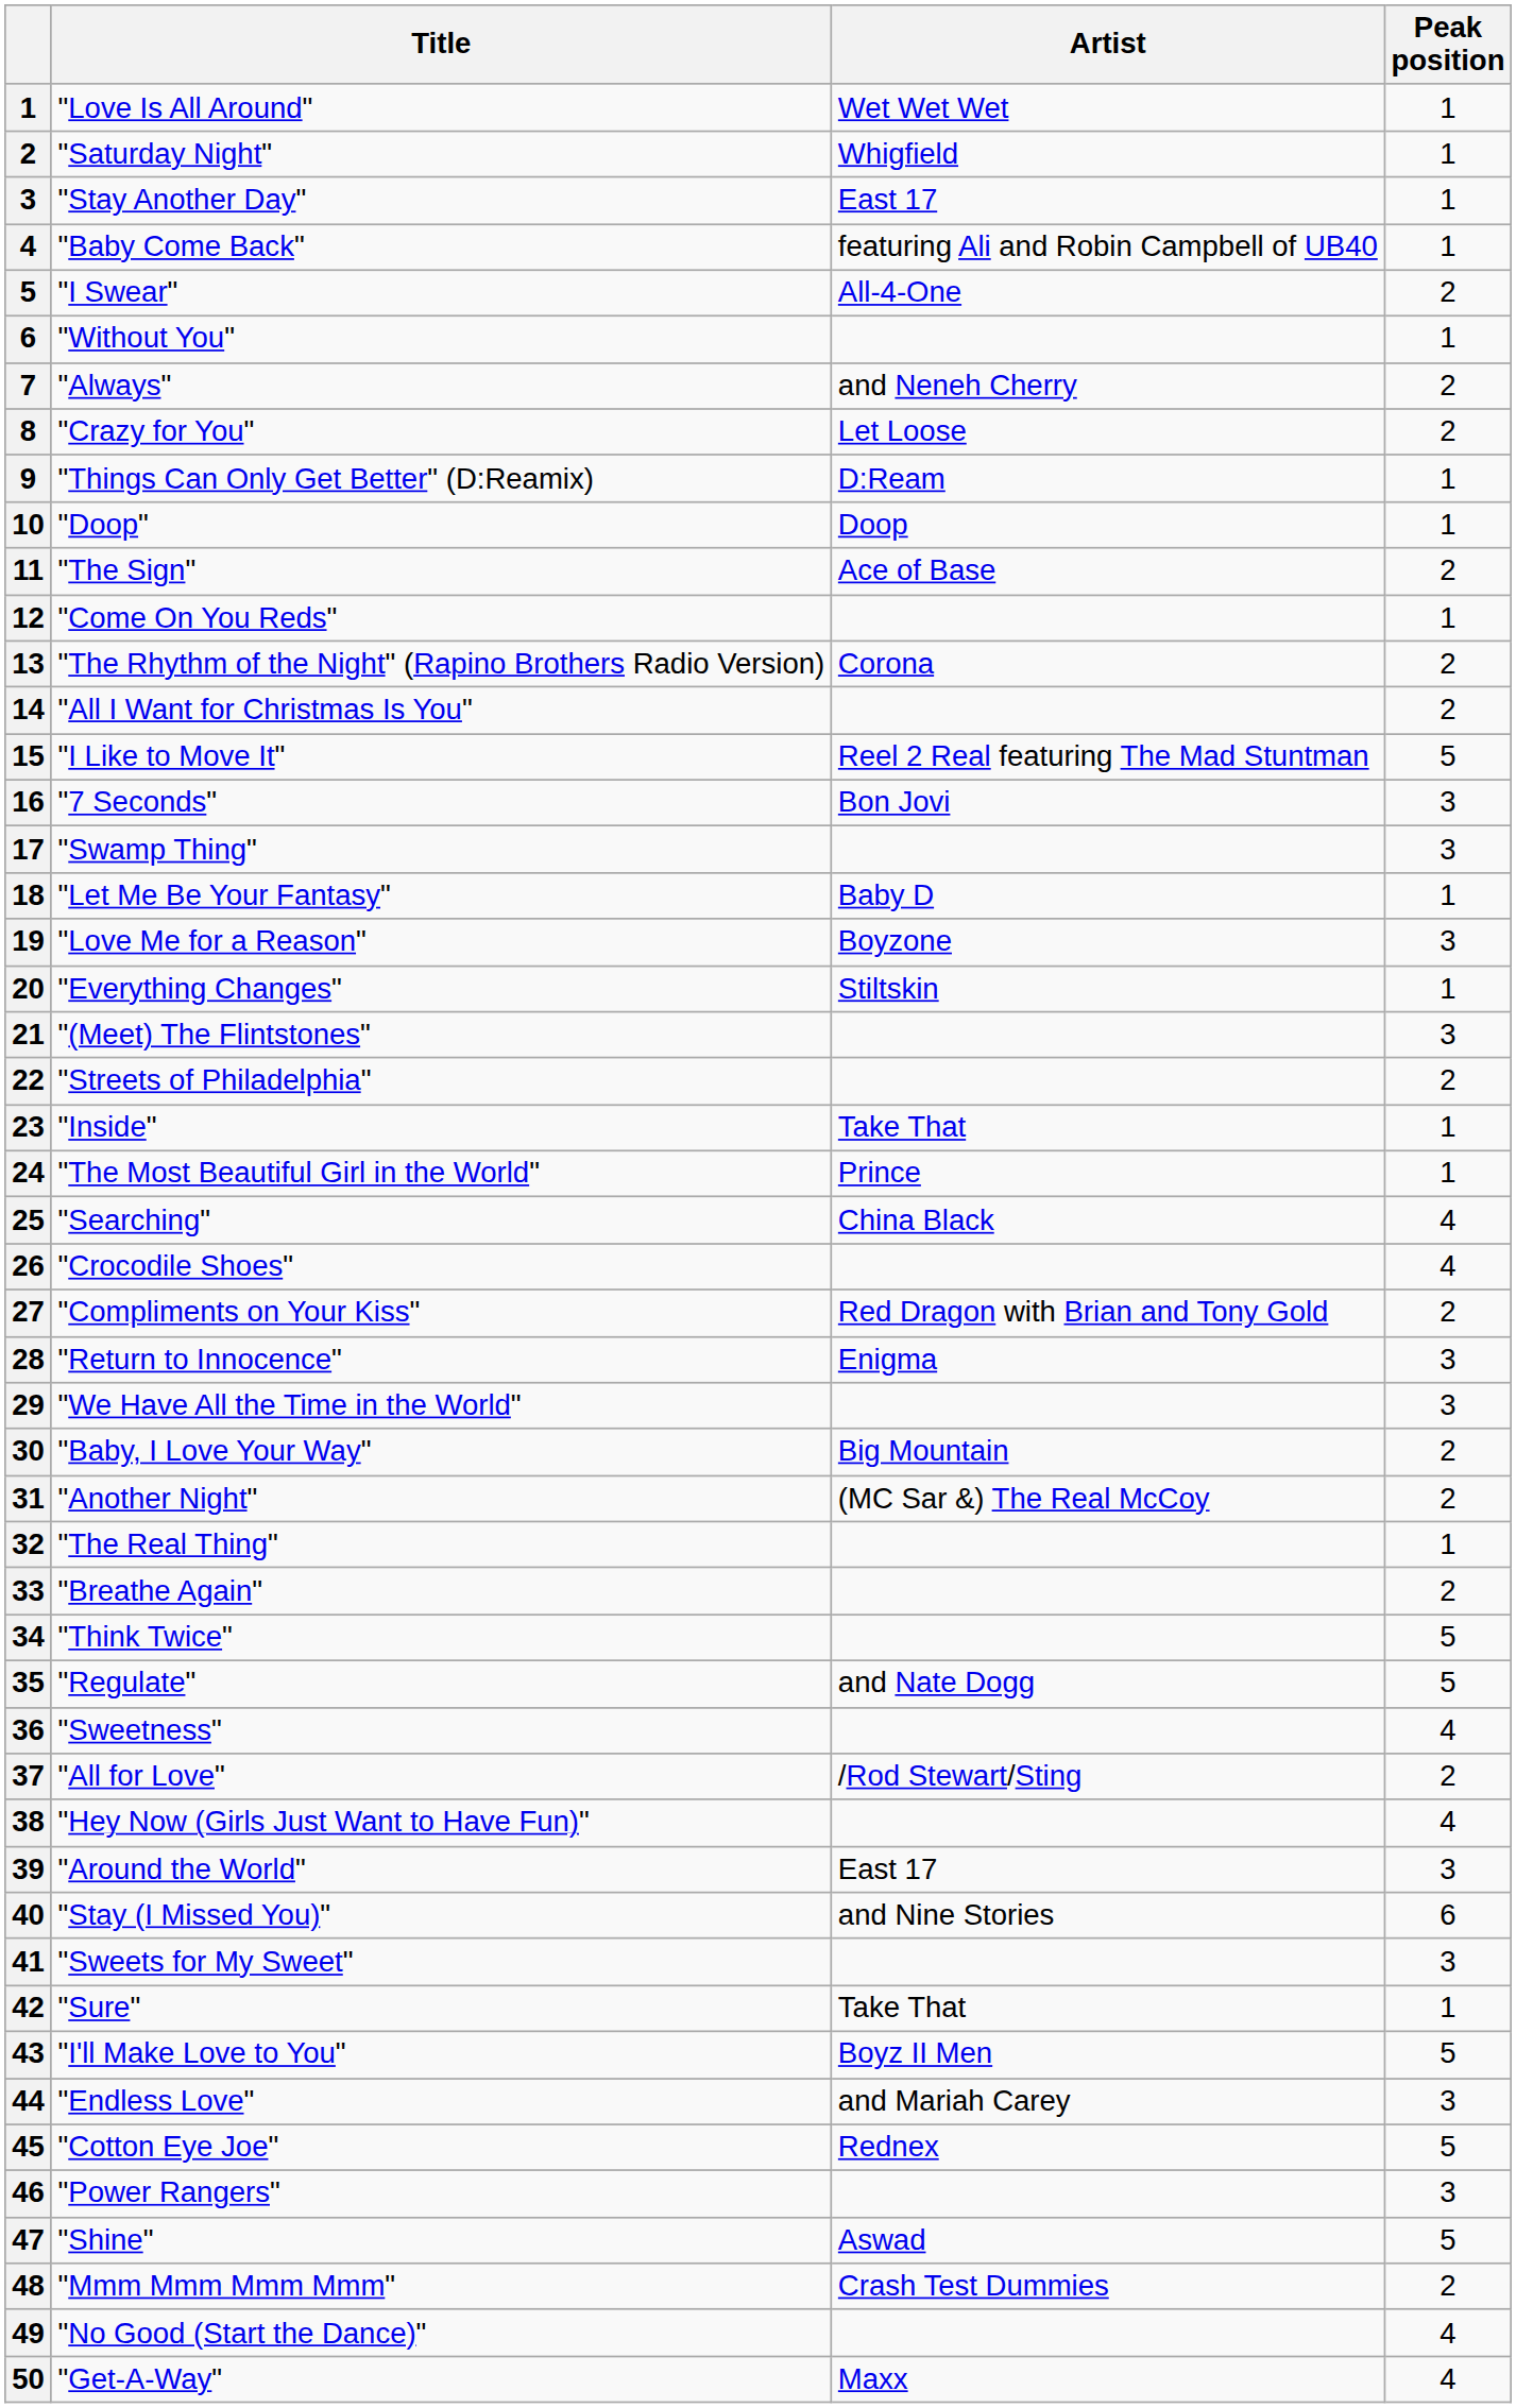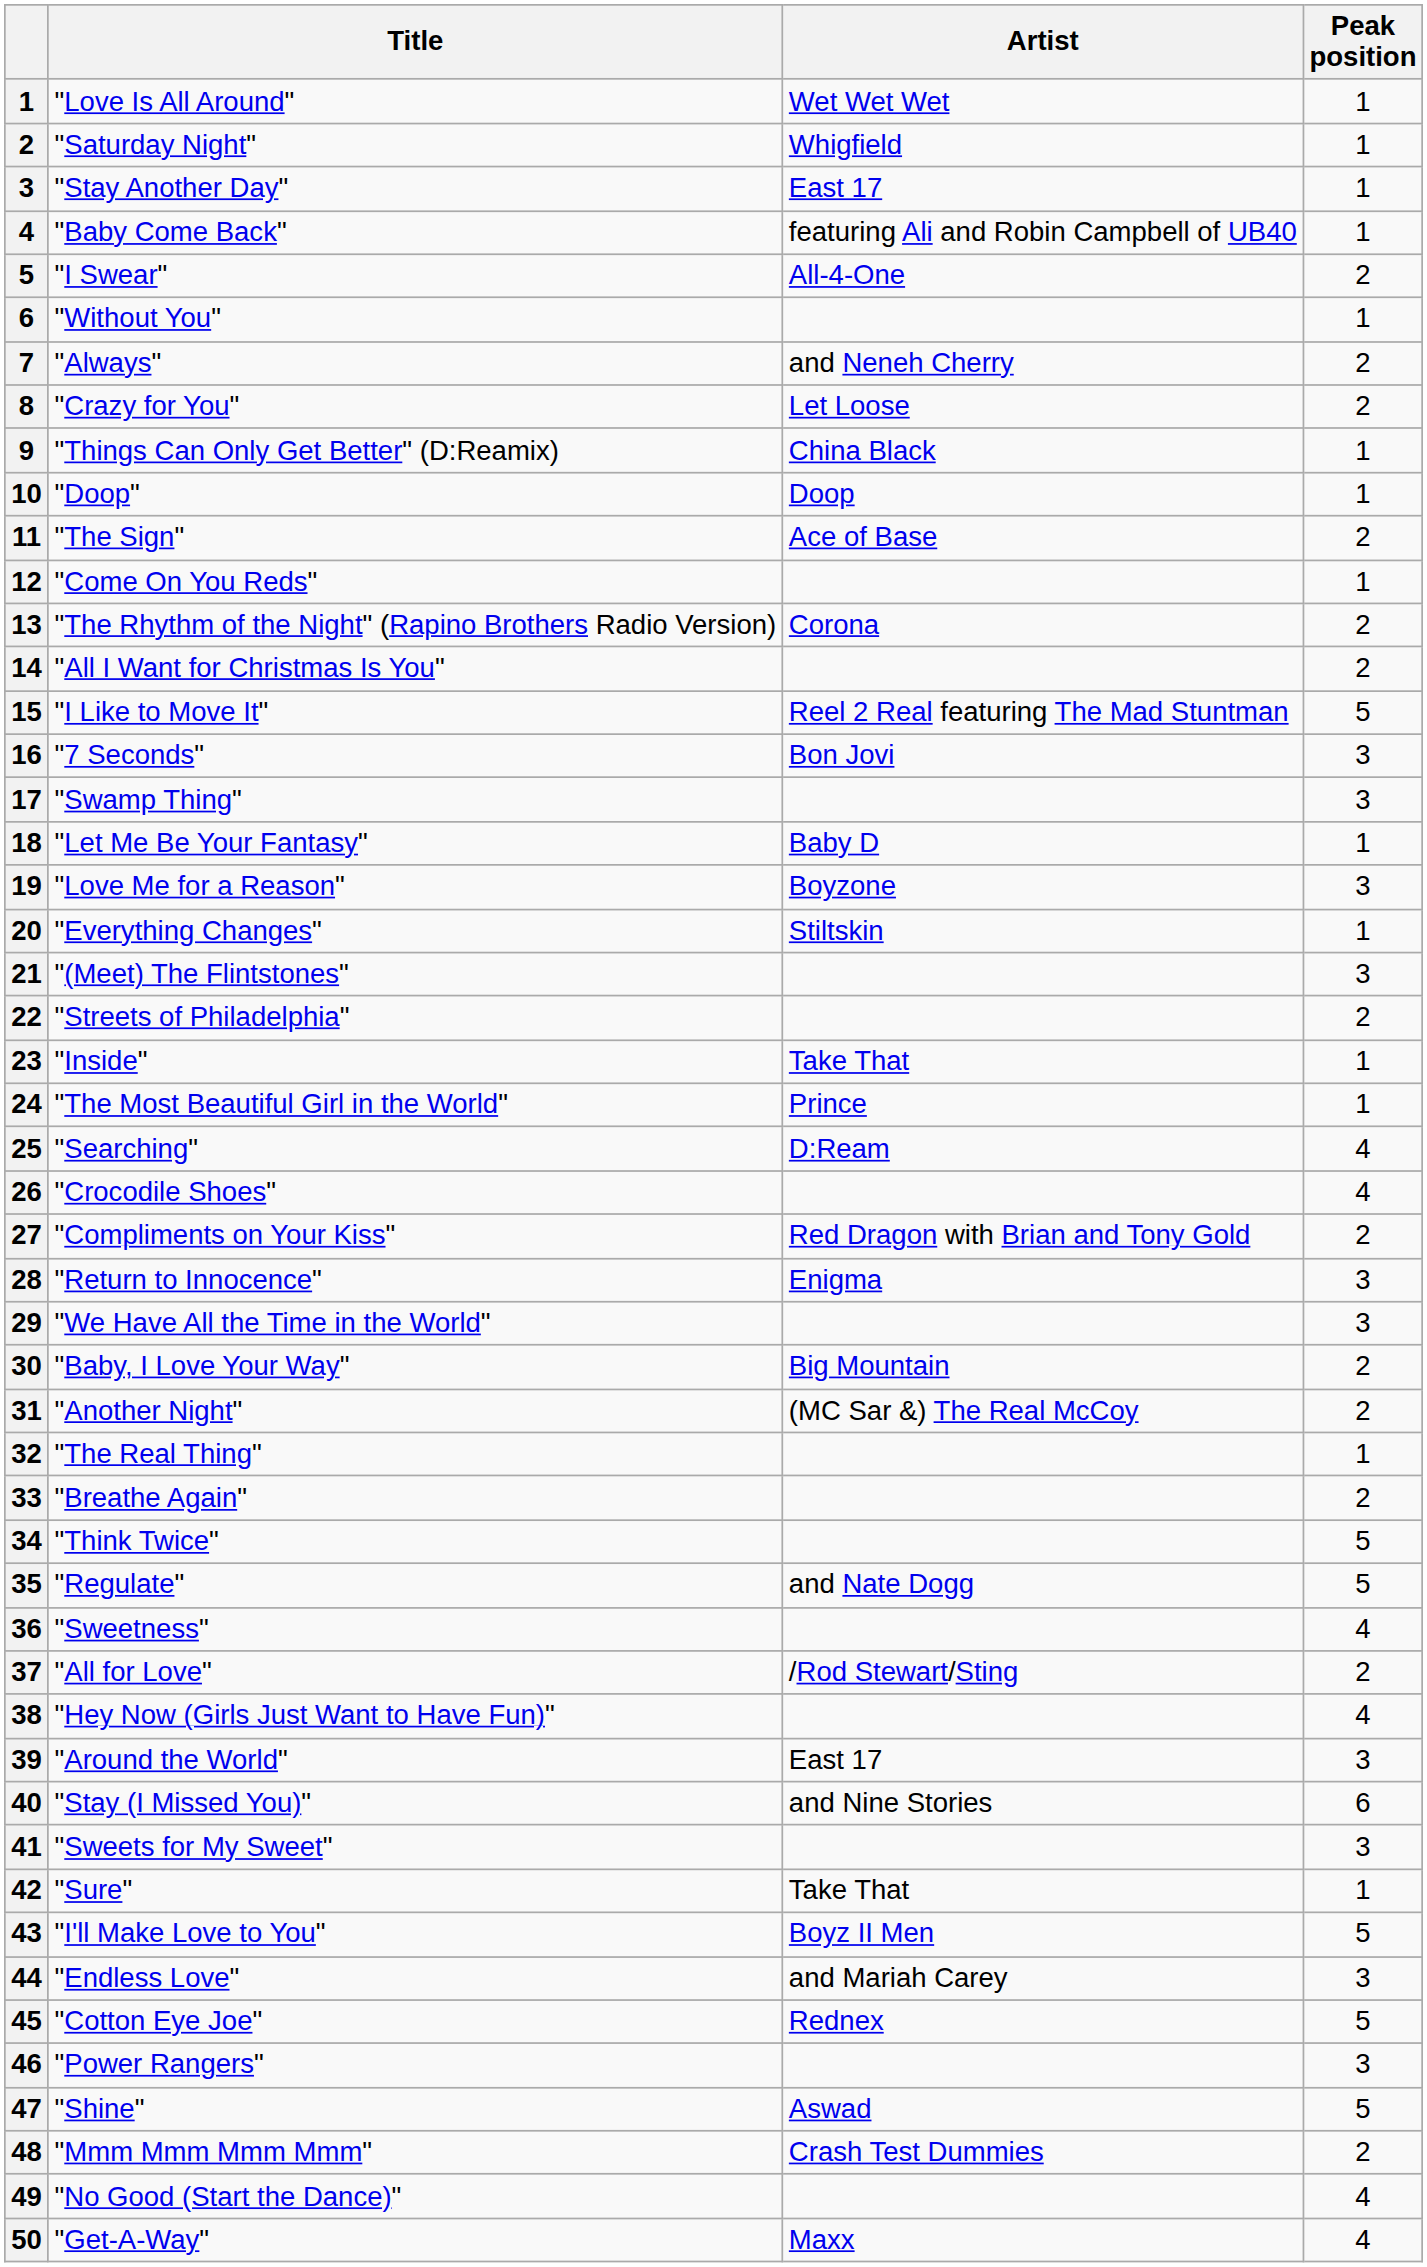"Things Can Only Get Better" (D:Reamix) | Artist: D:Ream -> China Black
"Searching" | Artist: China Black -> D:Ream
